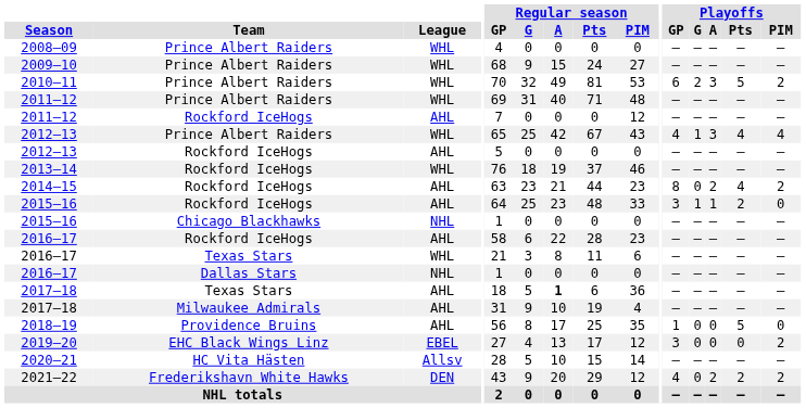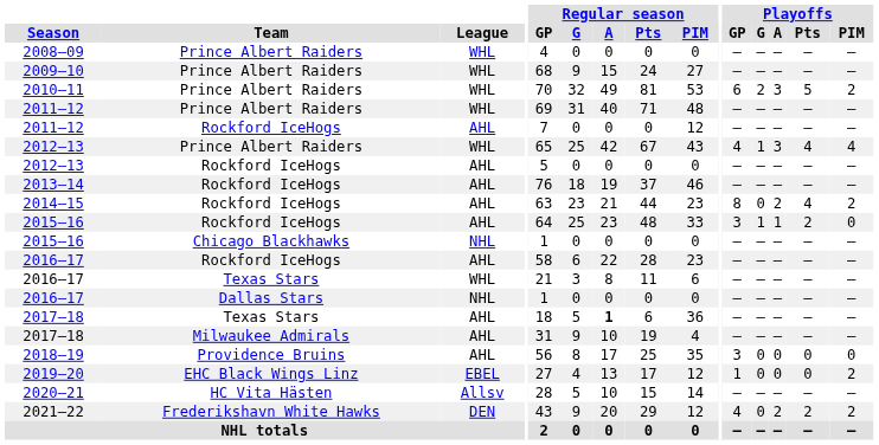2013–14 | League: WHL -> AHL
2018–19 | Playoffs / GP: 1 -> 3
2018–19 | Playoffs / Pts: 5 -> 0
2019–20 | Playoffs / GP: 3 -> 1
